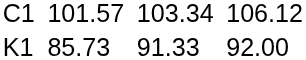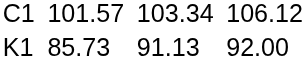K1 | column 5: 91.33 -> 91.13
